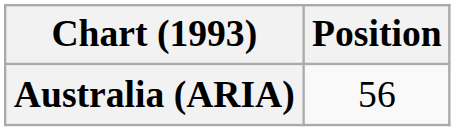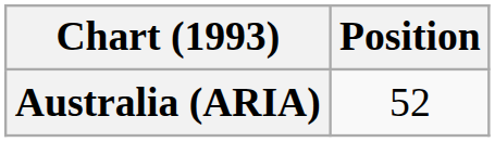Australia (ARIA) | Position: 56 -> 52
